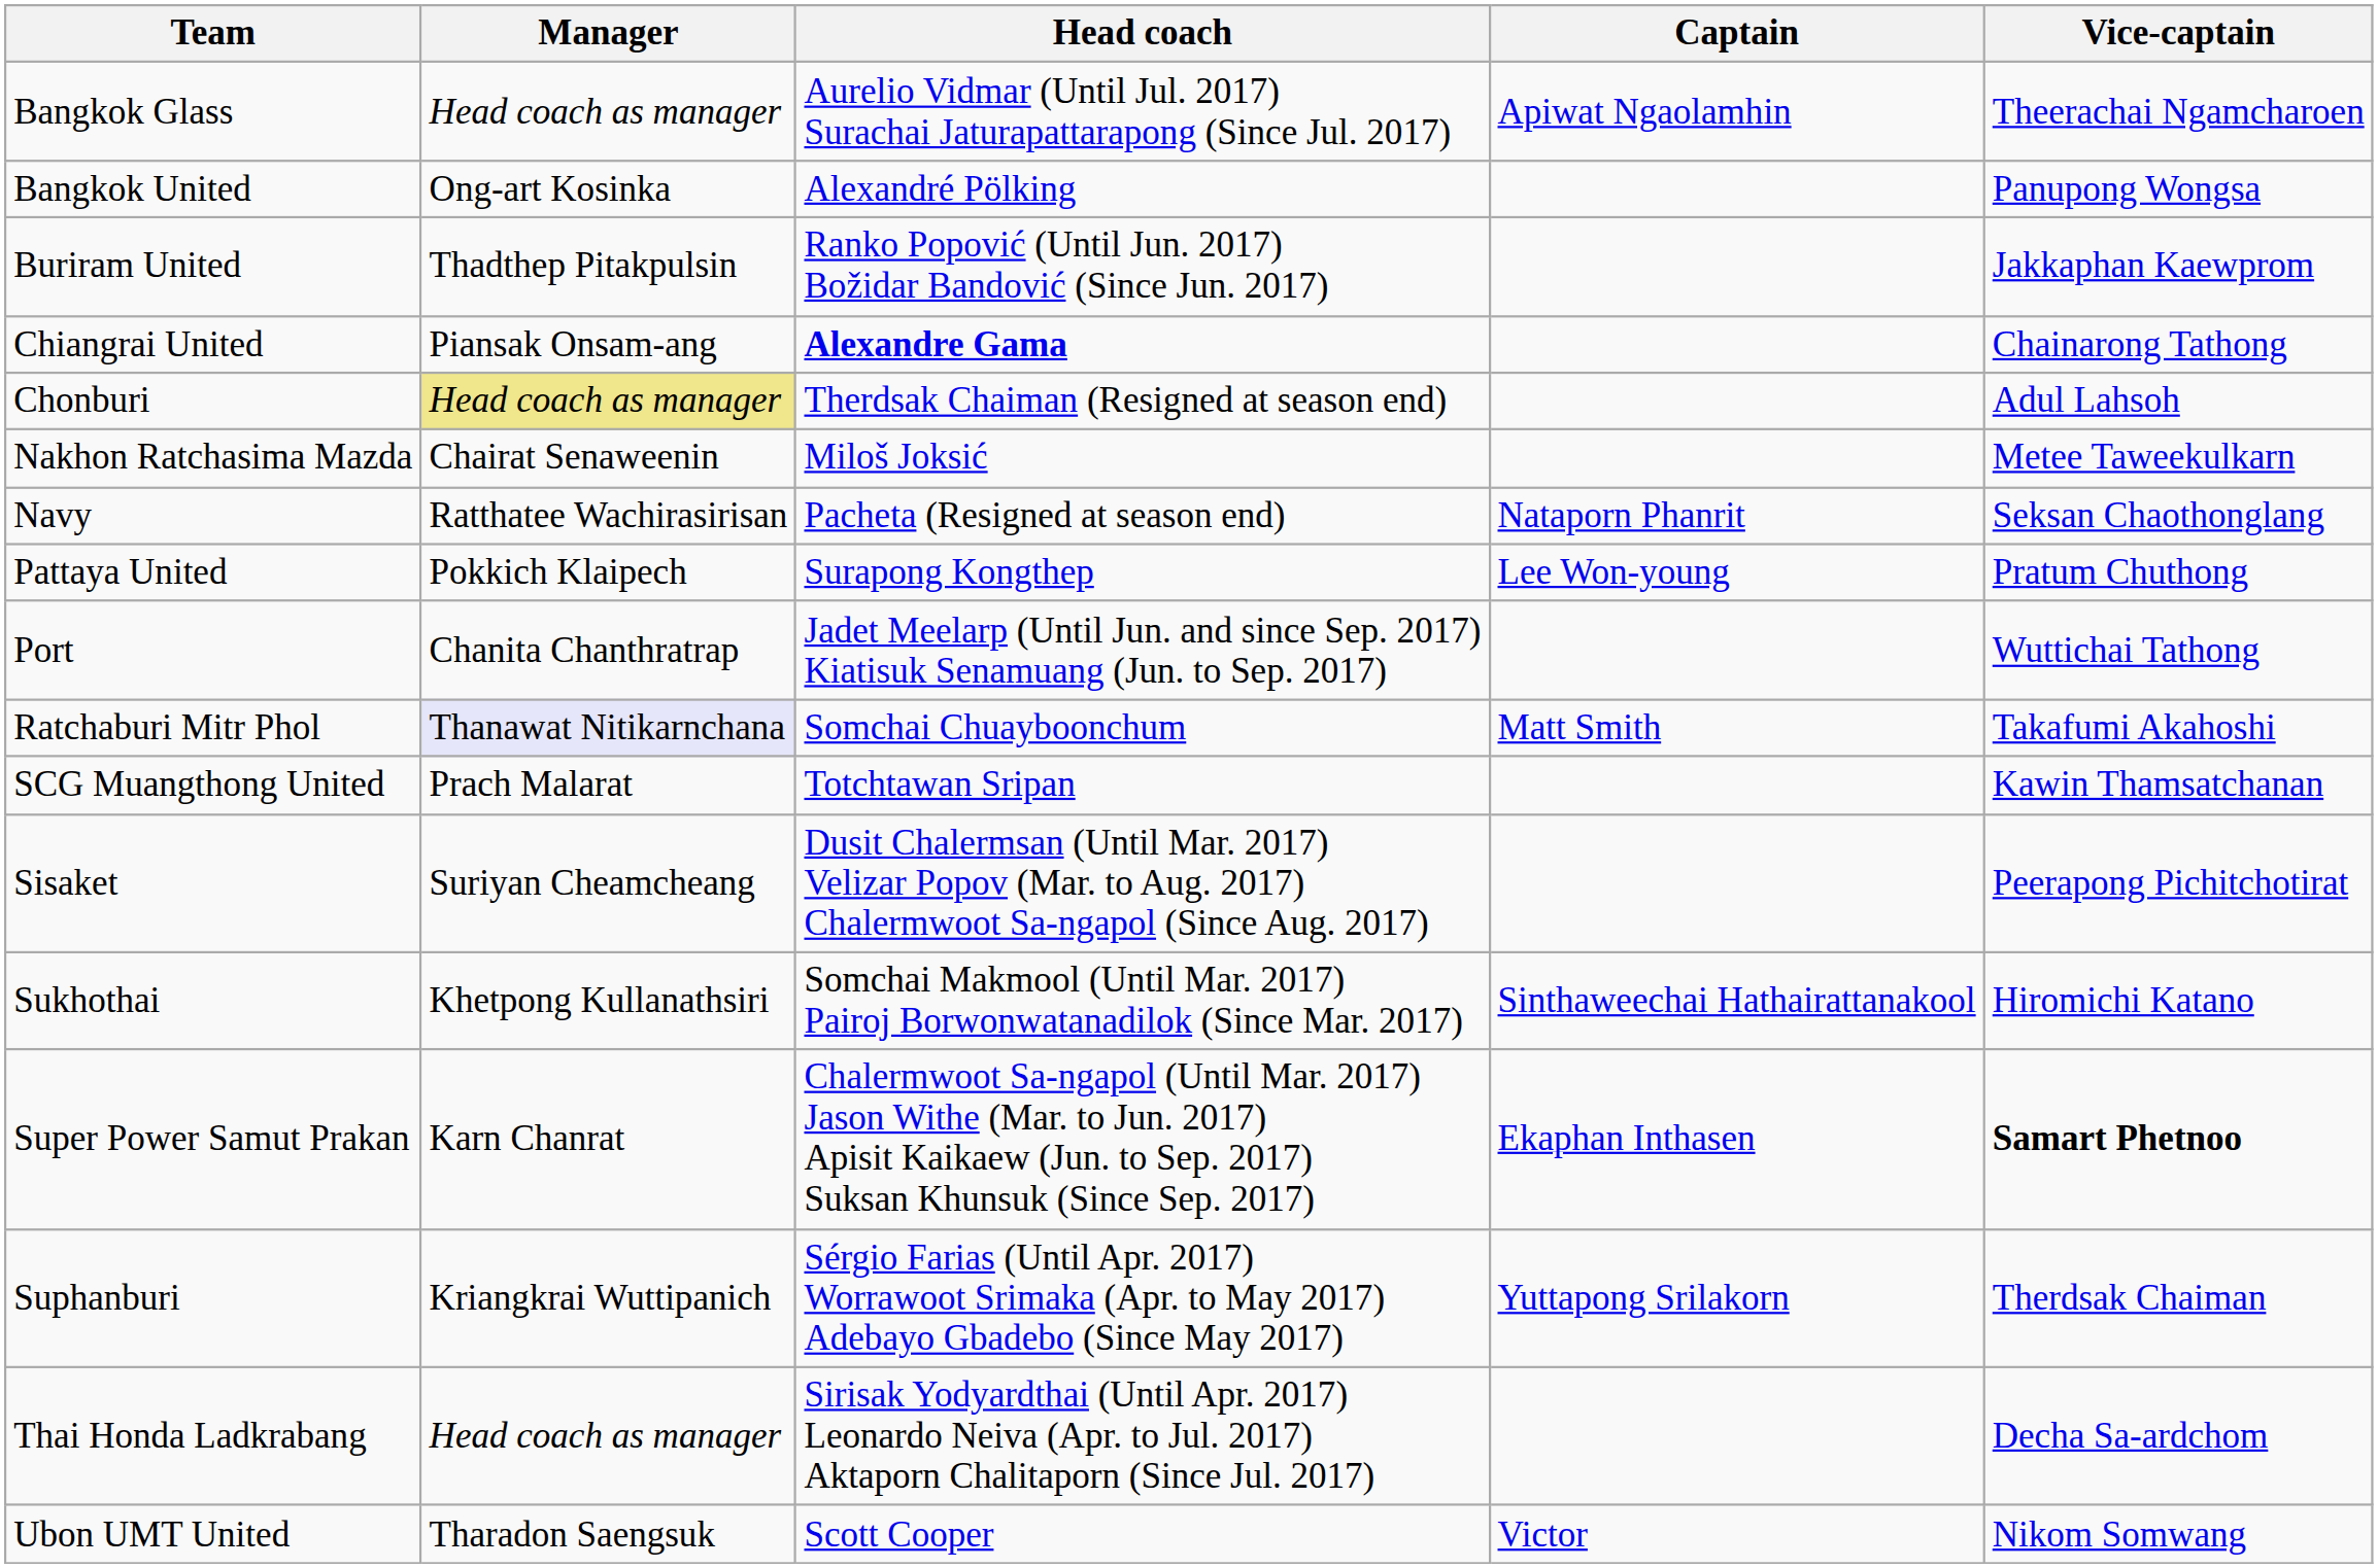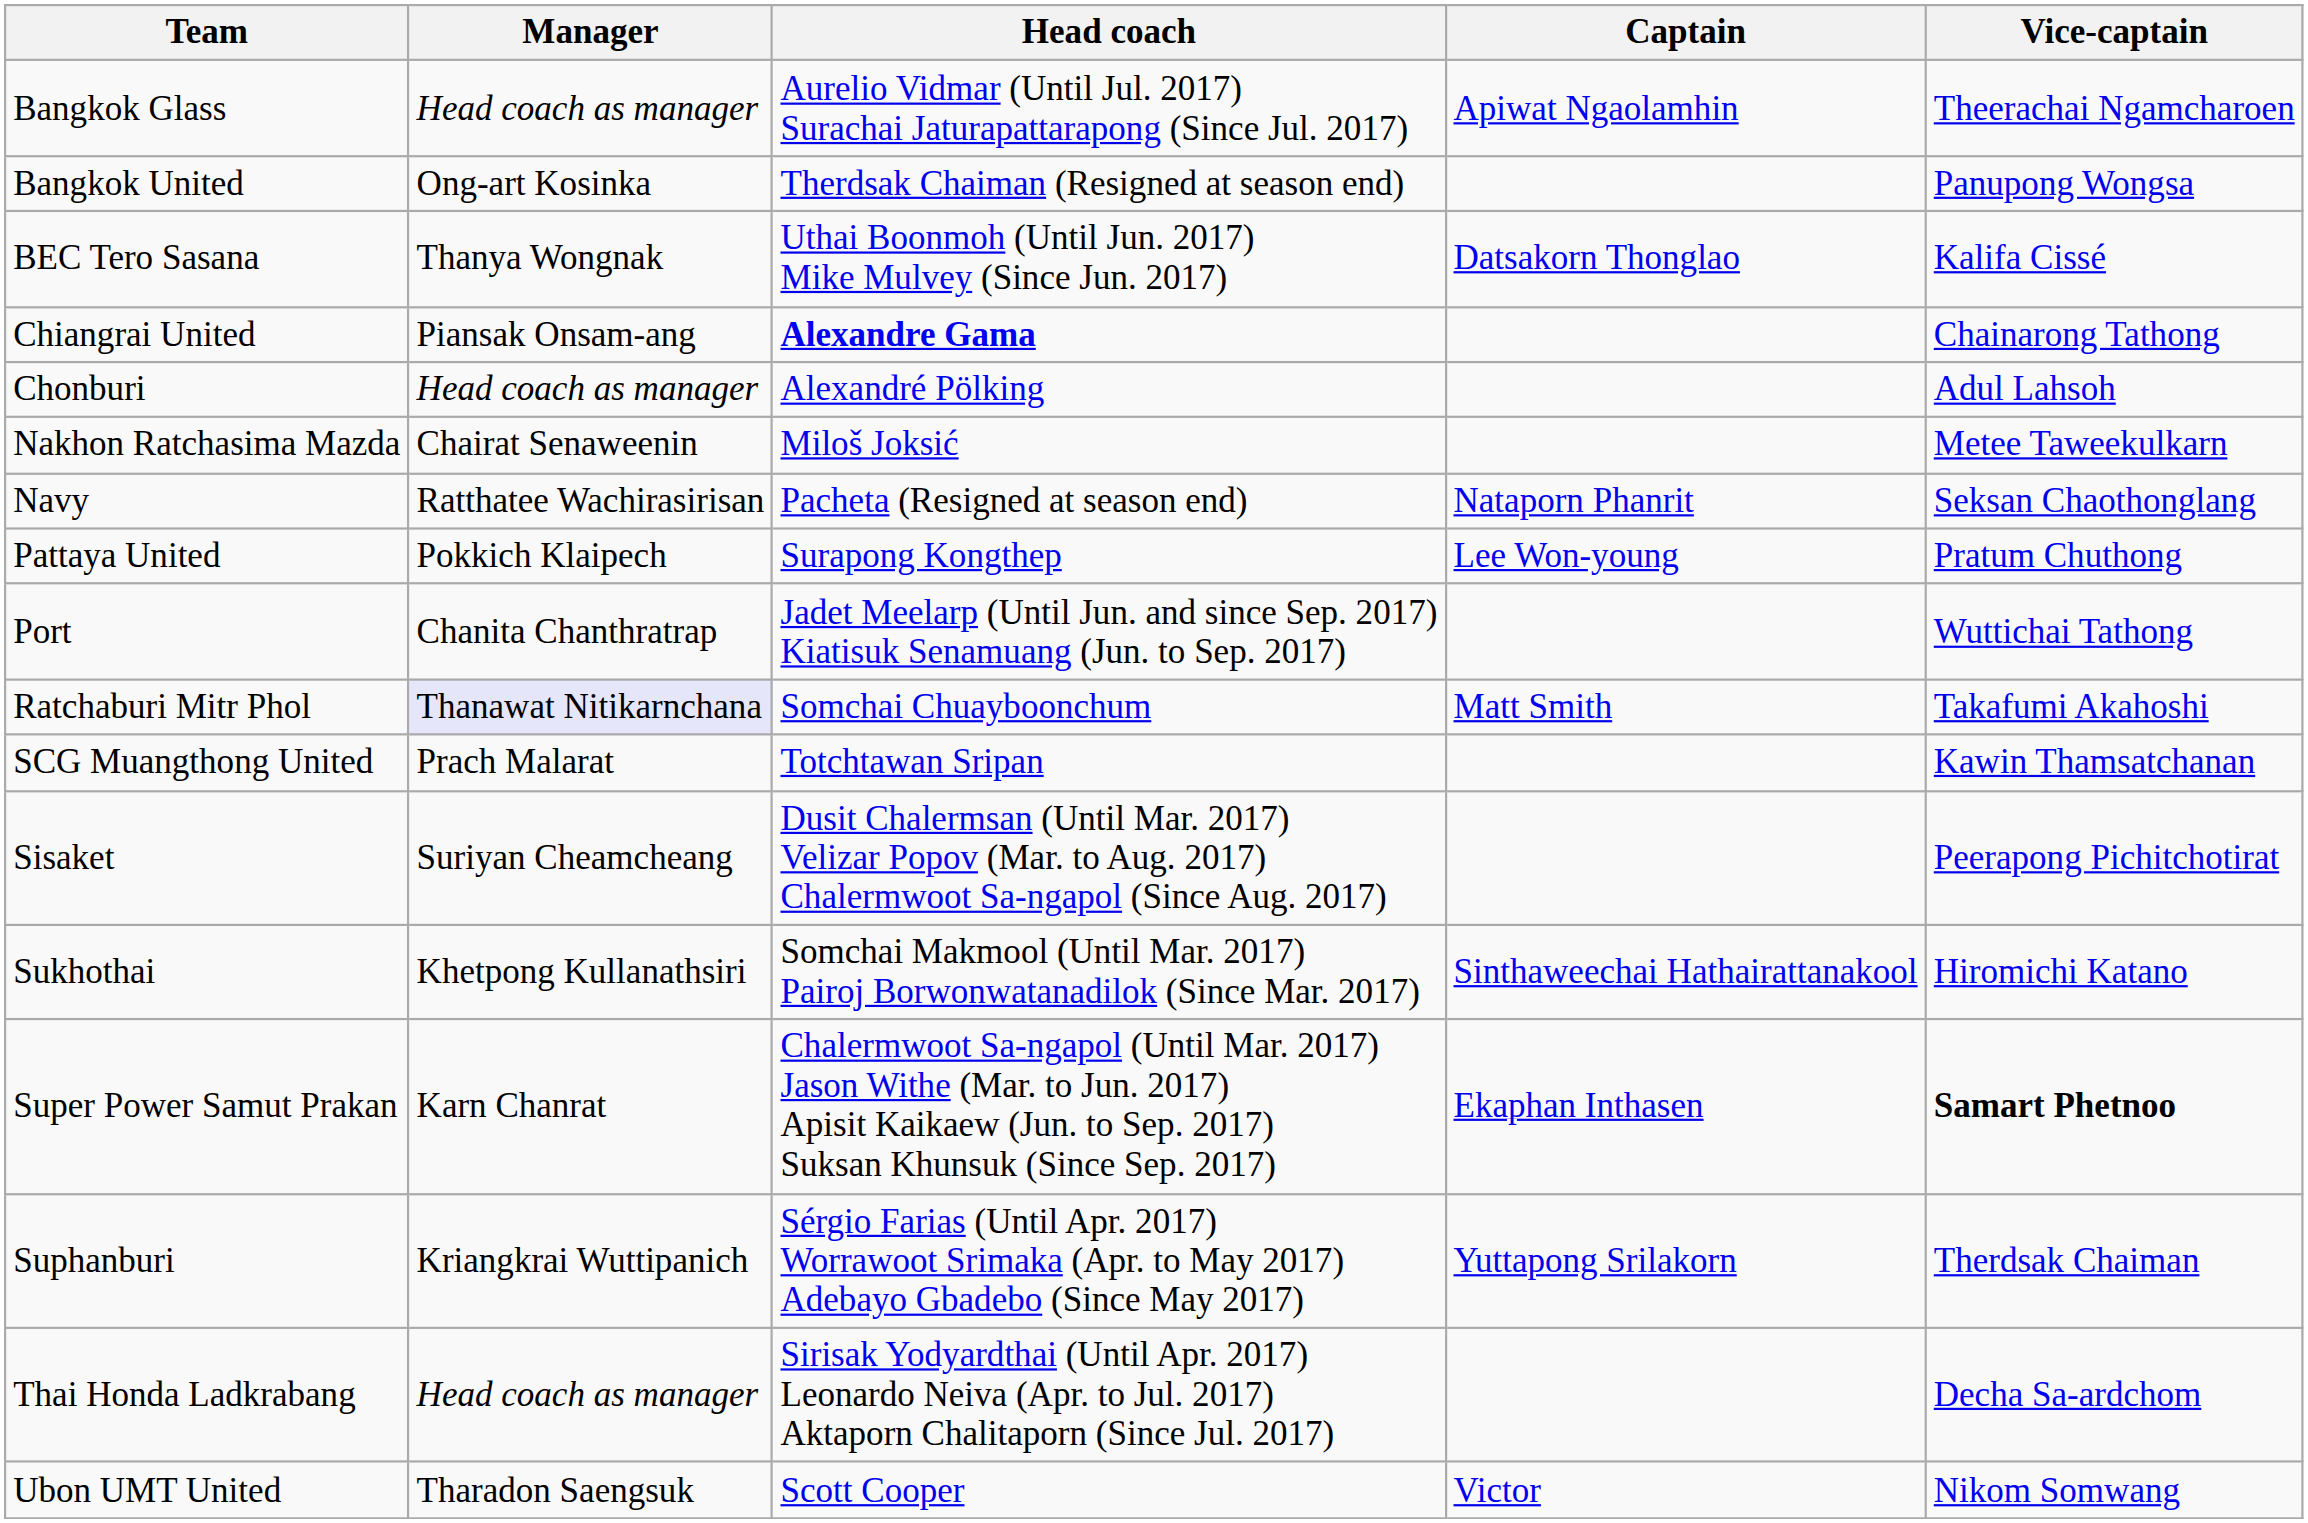Bangkok United | Head coach: Alexandré Pölking -> Therdsak Chaiman (Resigned at season end)
+ row: BEC Tero Sasana | Thanya Wongnak | Uthai Boonmoh (Until Jun. 2017) Mike Mulvey (Since Jun. 2017) | Datsakorn Thonglao | Kalifa Cissé
- row: Buriram United | Thadthep Pitakpulsin | Ranko Popović (Until Jun. 2017) Božidar Bandović (Since Jun. 2017) | Jakkaphan Kaewprom
Chonburi | Manager: khaki background -> no background
Chonburi | Head coach: Therdsak Chaiman (Resigned at season end) -> Alexandré Pölking
